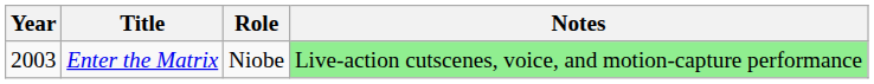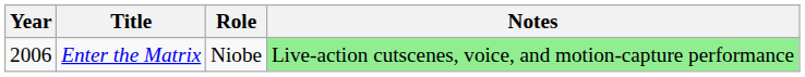Enter the Matrix | Year: 2003 -> 2006
